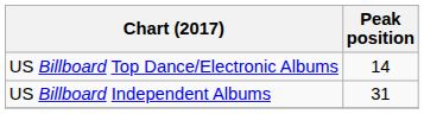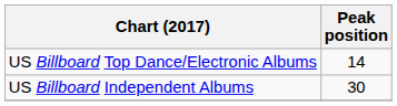US Billboard Independent Albums | Peak position: 31 -> 30
